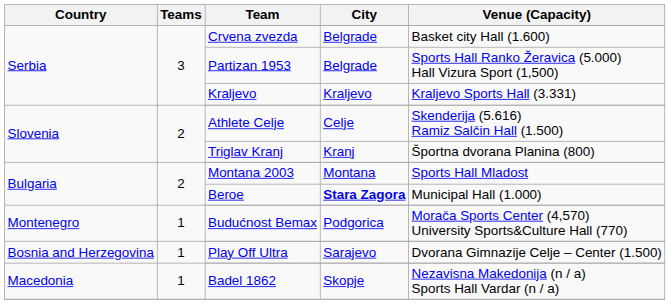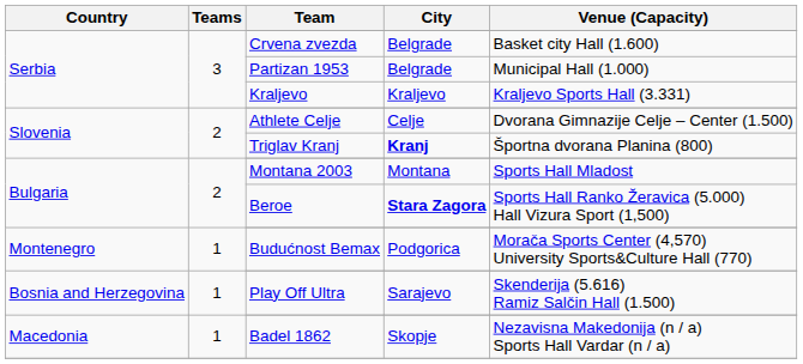Partizan 1953 | Venue (Capacity): Sports Hall Ranko Žeravica (5.000) Hall Vizura Sport (1,500) -> Municipal Hall (1.000)
Athlete Celje | Venue (Capacity): Skenderija (5.616) Ramiz Salčin Hall (1.500) -> Dvorana Gimnazije Celje – Center (1.500)
Triglav Kranj | City: normal -> bold
Beroe | Venue (Capacity): Municipal Hall (1.000) -> Sports Hall Ranko Žeravica (5.000) Hall Vizura Sport (1,500)
Play Off Ultra | Venue (Capacity): Dvorana Gimnazije Celje – Center (1.500) -> Skenderija (5.616) Ramiz Salčin Hall (1.500)
